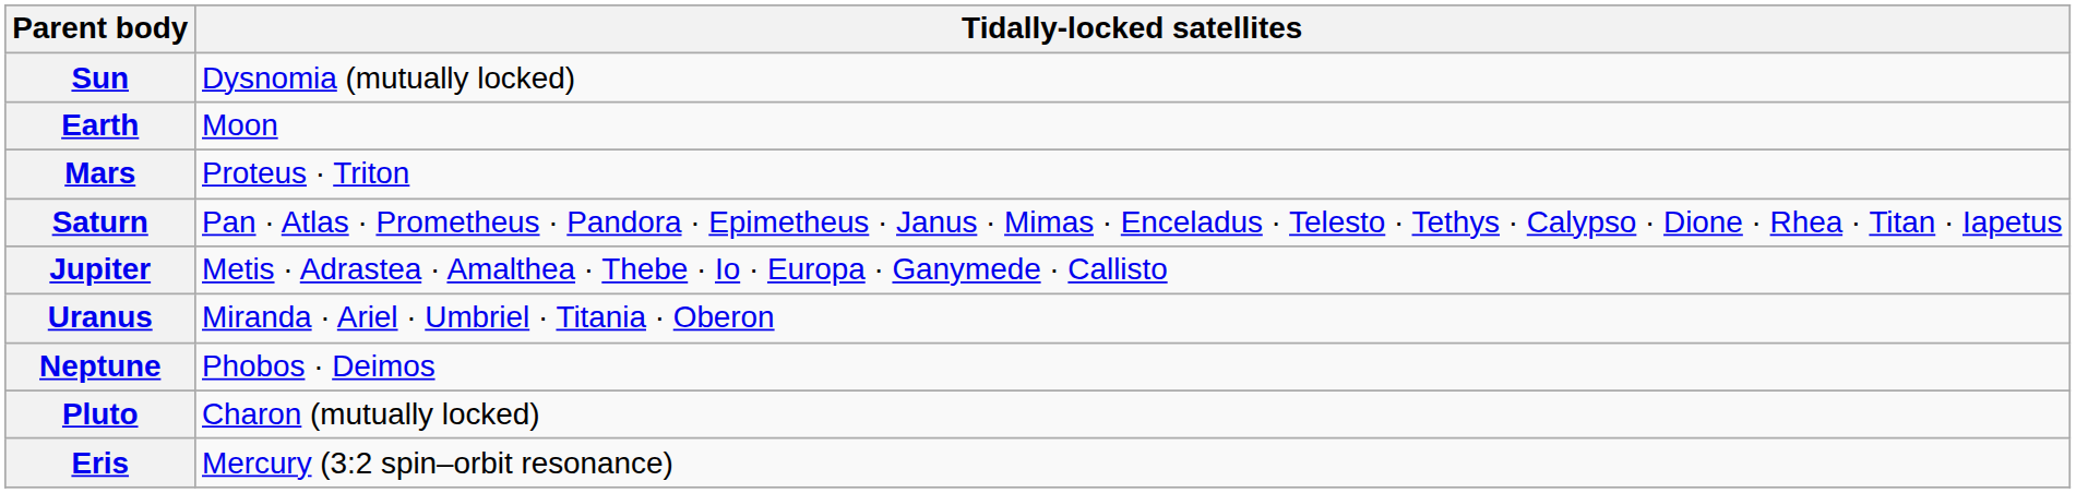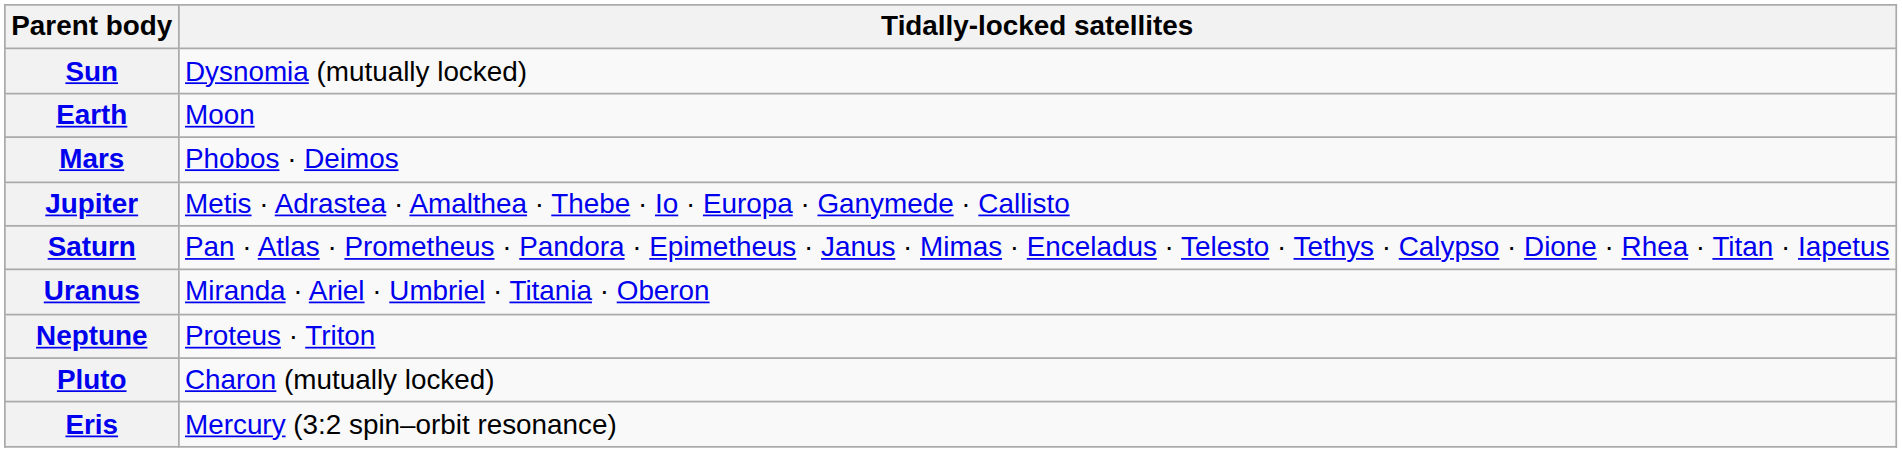Mars | Tidally-locked satellites: Proteus · Triton -> Phobos · Deimos
rows swapped: Jupiter <-> Saturn
Neptune | Tidally-locked satellites: Phobos · Deimos -> Proteus · Triton
